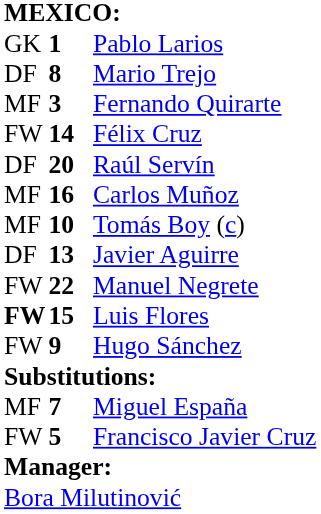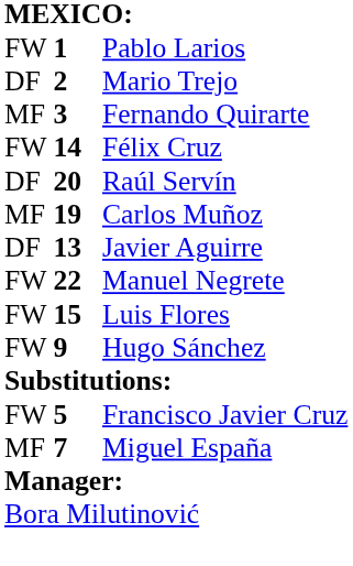Pablo Larios | column 1: GK -> FW
Mario Trejo | column 2: 8 -> 2
Carlos Muñoz | column 2: 16 -> 19
- row: MF | 10 | Tomás Boy (c)
Luis Flores | column 1: bold -> normal
rows swapped: Miguel España <-> Francisco Javier Cruz
